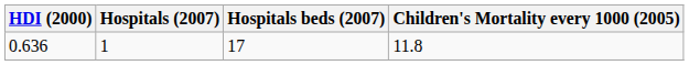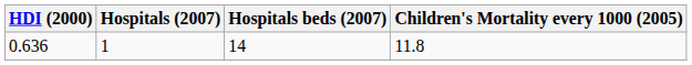0.636 | Hospitals beds (2007): 17 -> 14
